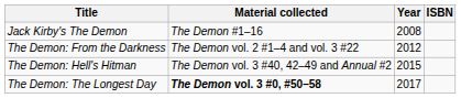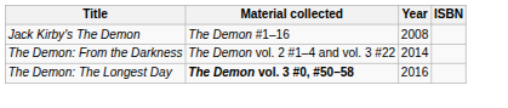The Demon: From the Darkness | Year: 2012 -> 2014
- row: The Demon: Hell's Hitman | The Demon vol. 3 #40, 42–49 and Annual #2 | 2015
The Demon: The Longest Day | Year: 2017 -> 2016
